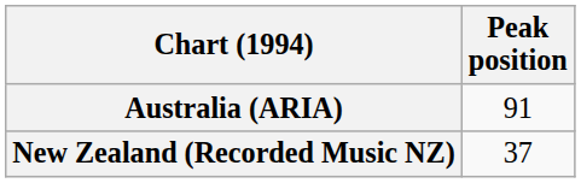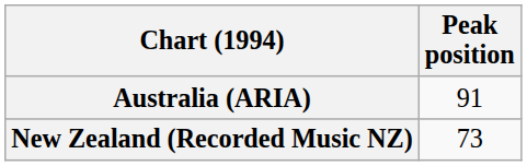New Zealand (Recorded Music NZ) | Peak position: 37 -> 73
